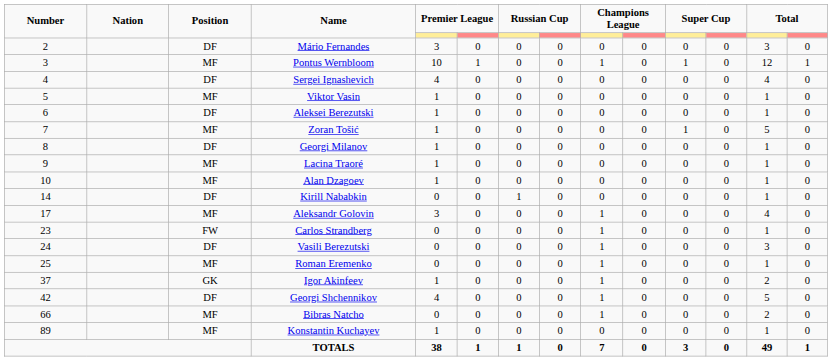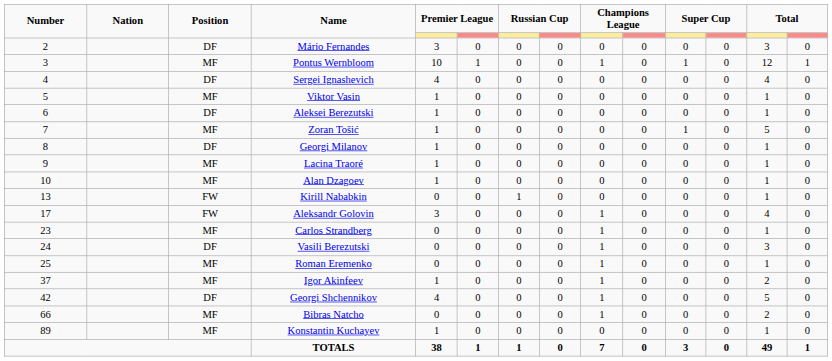Kirill Nababkin | Number: 14 -> 13
Kirill Nababkin | Position: DF -> FW
Aleksandr Golovin | Position: MF -> FW
Carlos Strandberg | Position: FW -> MF
Igor Akinfeev | Position: GK -> MF
